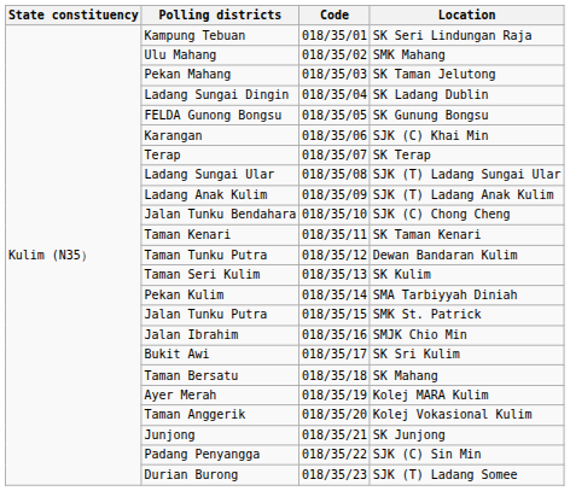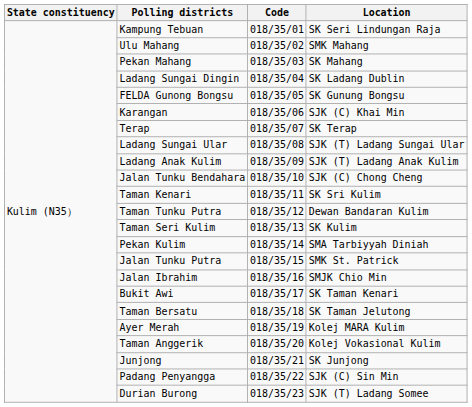Pekan Mahang | Location: SK Taman Jelutong -> SK Mahang
Taman Kenari | Location: SK Taman Kenari -> SK Sri Kulim
Bukit Awi | Location: SK Sri Kulim -> SK Taman Kenari
Taman Bersatu | Location: SK Mahang -> SK Taman Jelutong
